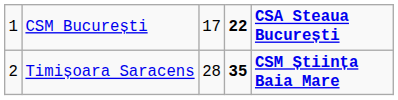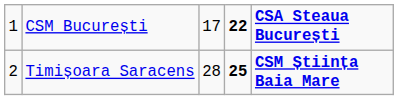Timișoara Saracens | column 4: 35 -> 25
